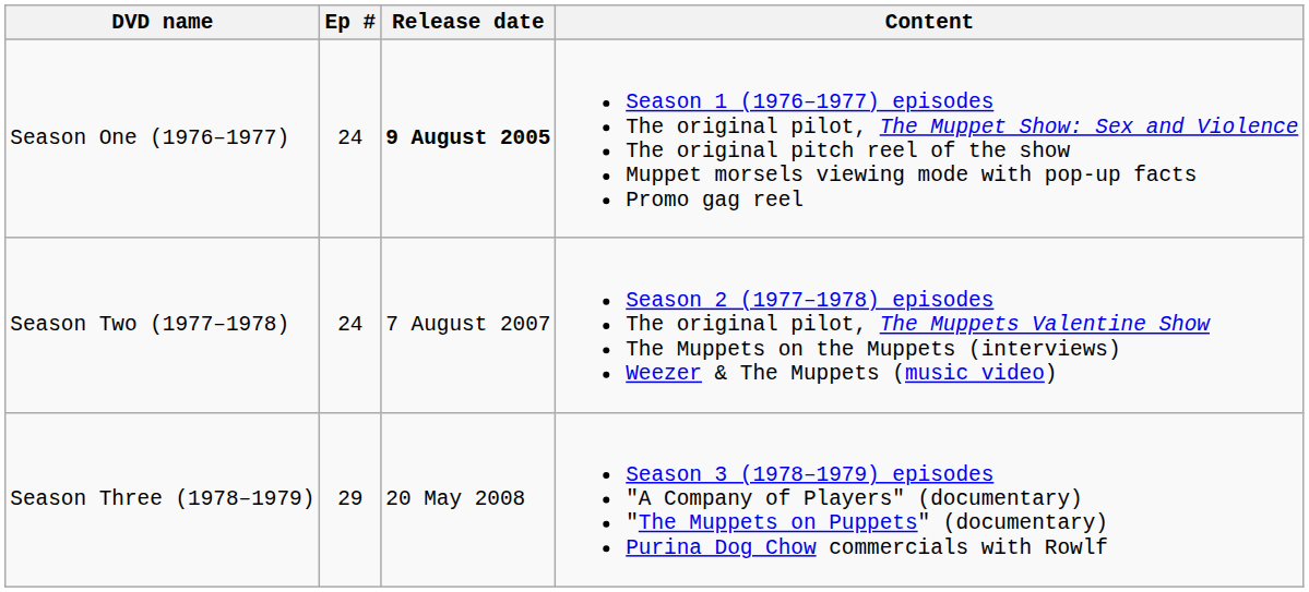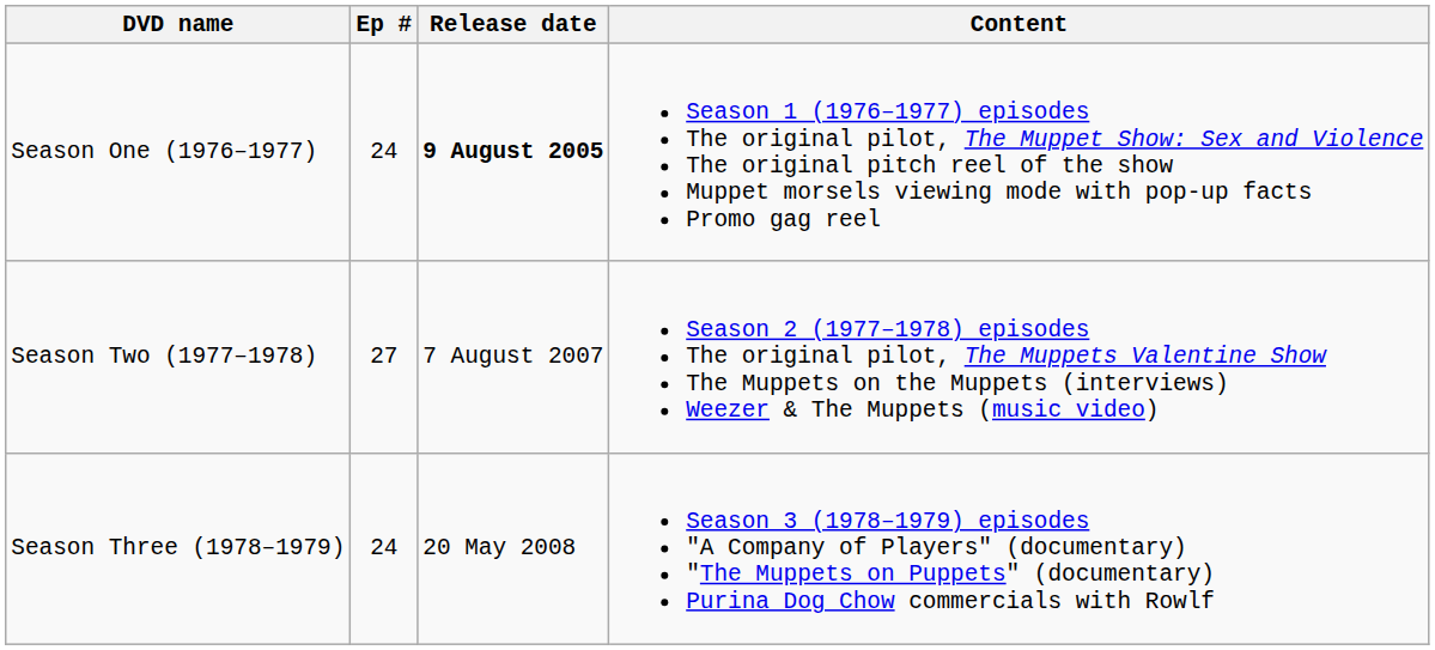Season Two (1977–1978) | Ep #: 24 -> 27
Season Three (1978–1979) | Ep #: 29 -> 24
